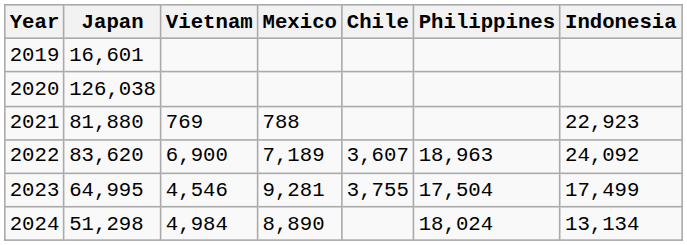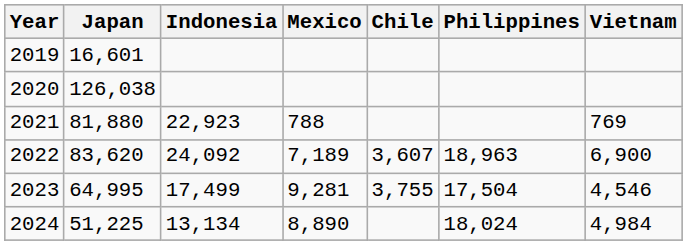columns swapped: Indonesia <-> Vietnam
2024 | Japan: 51,298 -> 51,225
